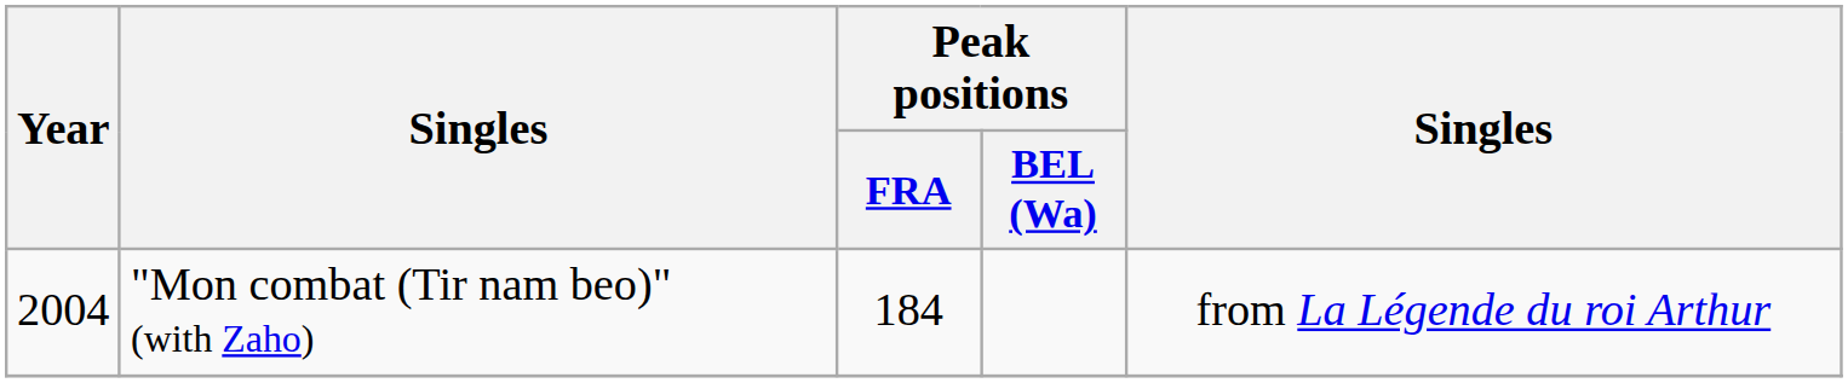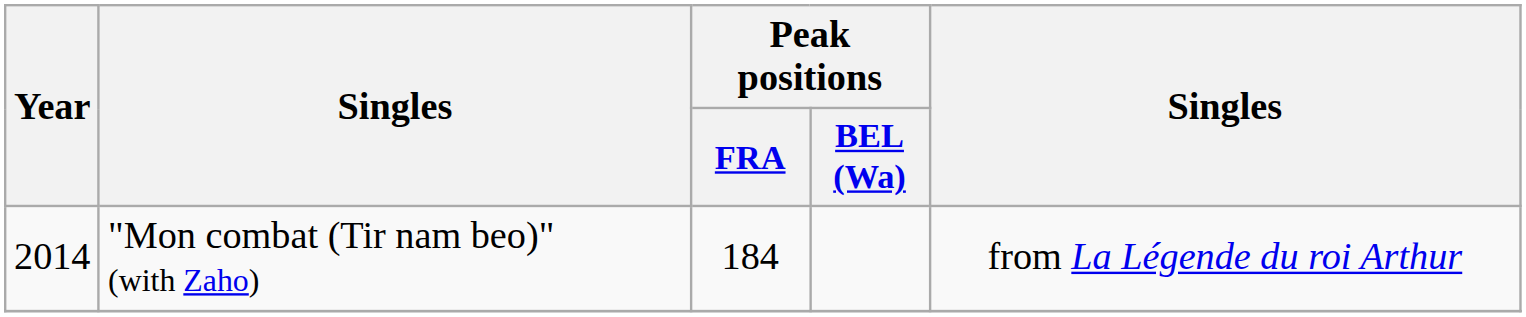"Mon combat (Tir nam beo)" (with Zaho) | Year: 2004 -> 2014
